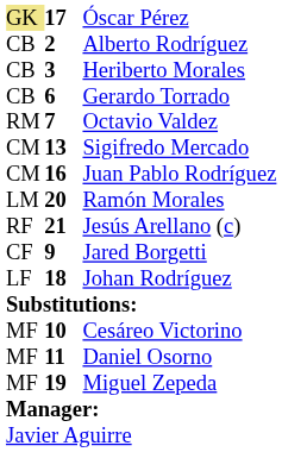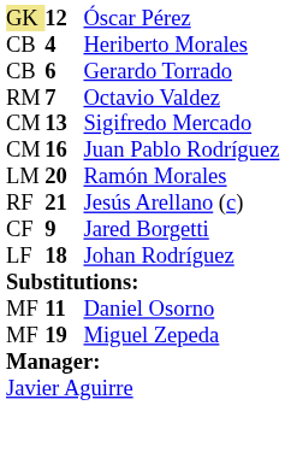Óscar Pérez | column 2: 17 -> 12
- row: CB | 2 | Alberto Rodríguez
Heriberto Morales | column 2: 3 -> 4
- row: MF | 10 | Cesáreo Victorino
